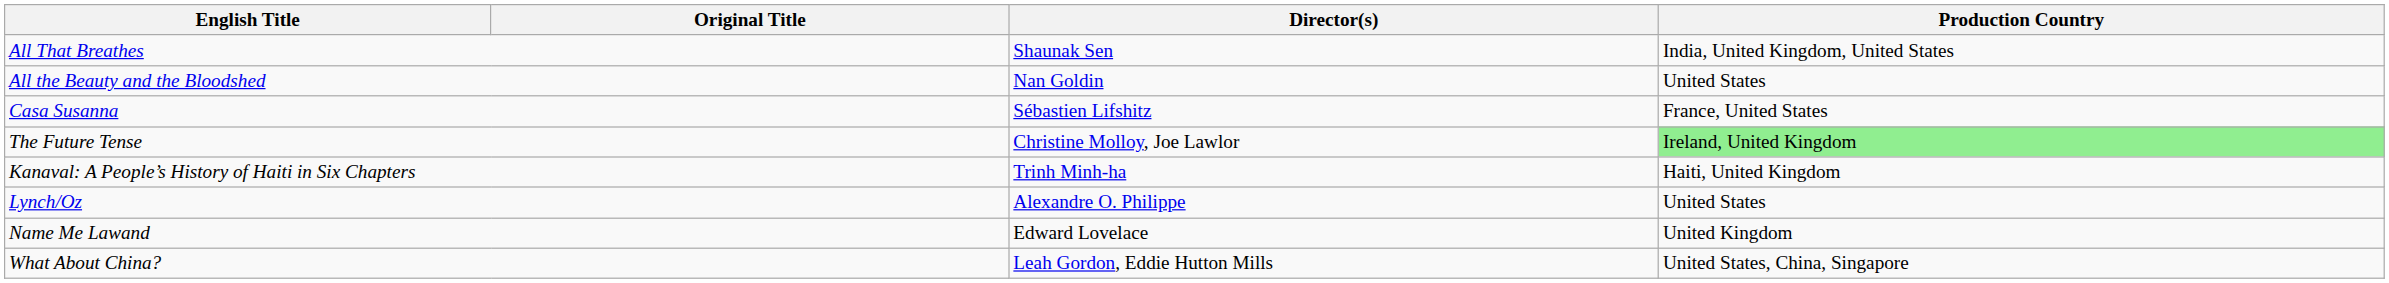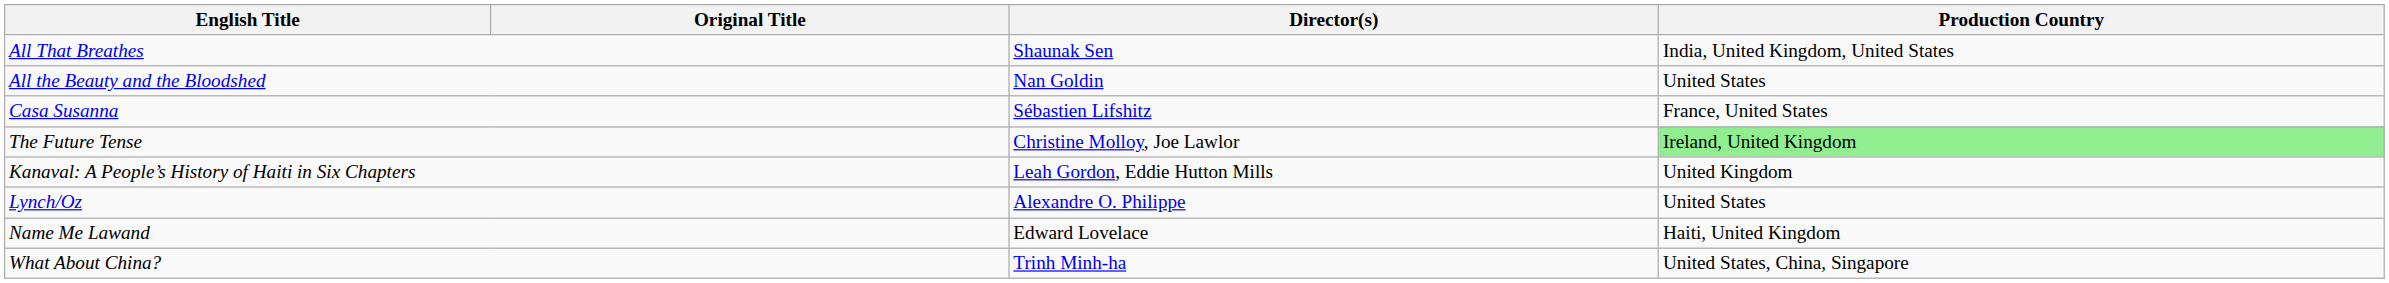Kanaval: A People’s History of Haiti in Six Chapters | Director(s): Trinh Minh-ha -> Leah Gordon, Eddie Hutton Mills
Kanaval: A People’s History of Haiti in Six Chapters | Production Country: Haiti, United Kingdom -> United Kingdom
Name Me Lawand | Production Country: United Kingdom -> Haiti, United Kingdom
What About China? | Director(s): Leah Gordon, Eddie Hutton Mills -> Trinh Minh-ha
